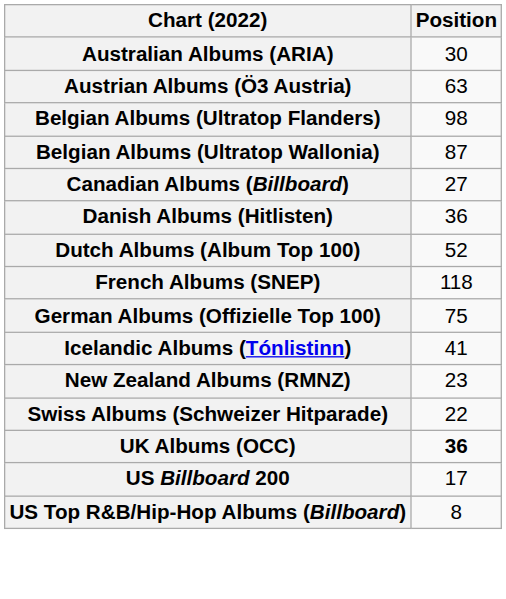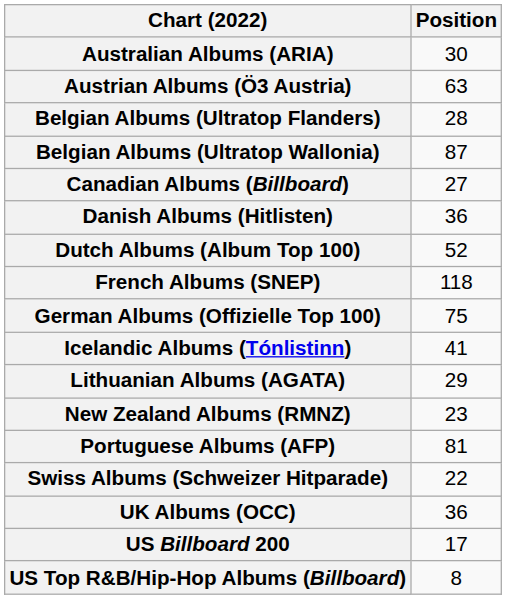Belgian Albums (Ultratop Flanders) | Position: 98 -> 28
+ row: Lithuanian Albums (AGATA) | 29
+ row: Portuguese Albums (AFP) | 81
UK Albums (OCC) | Position: bold -> normal
